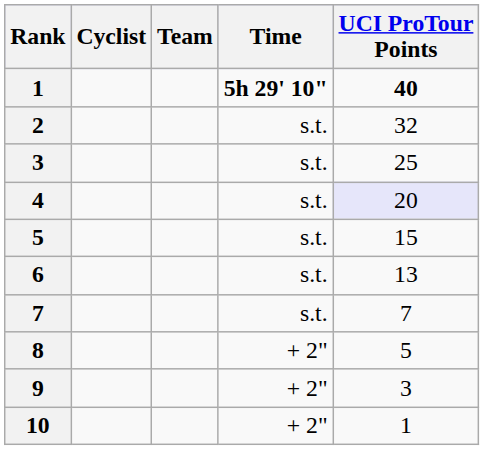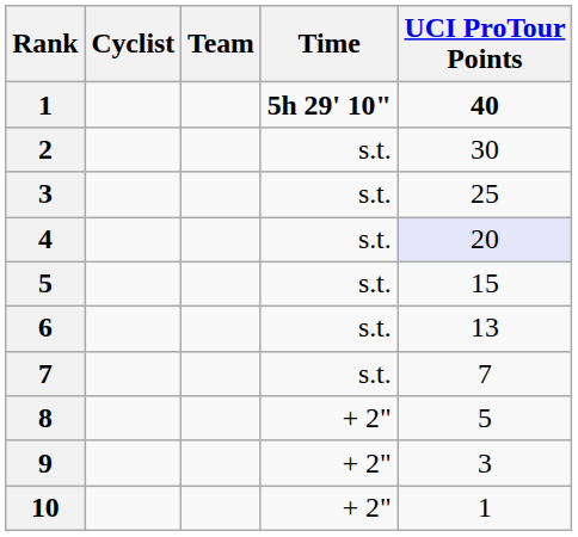2 | UCI ProTour Points: 32 -> 30
